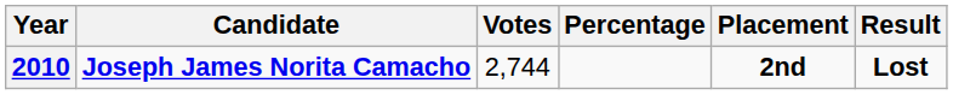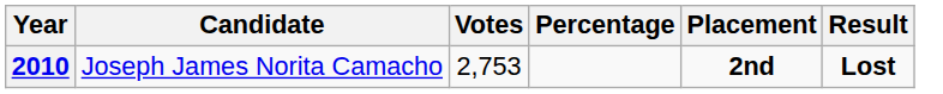2010 | Candidate: bold -> normal
2010 | Votes: 2,744 -> 2,753
